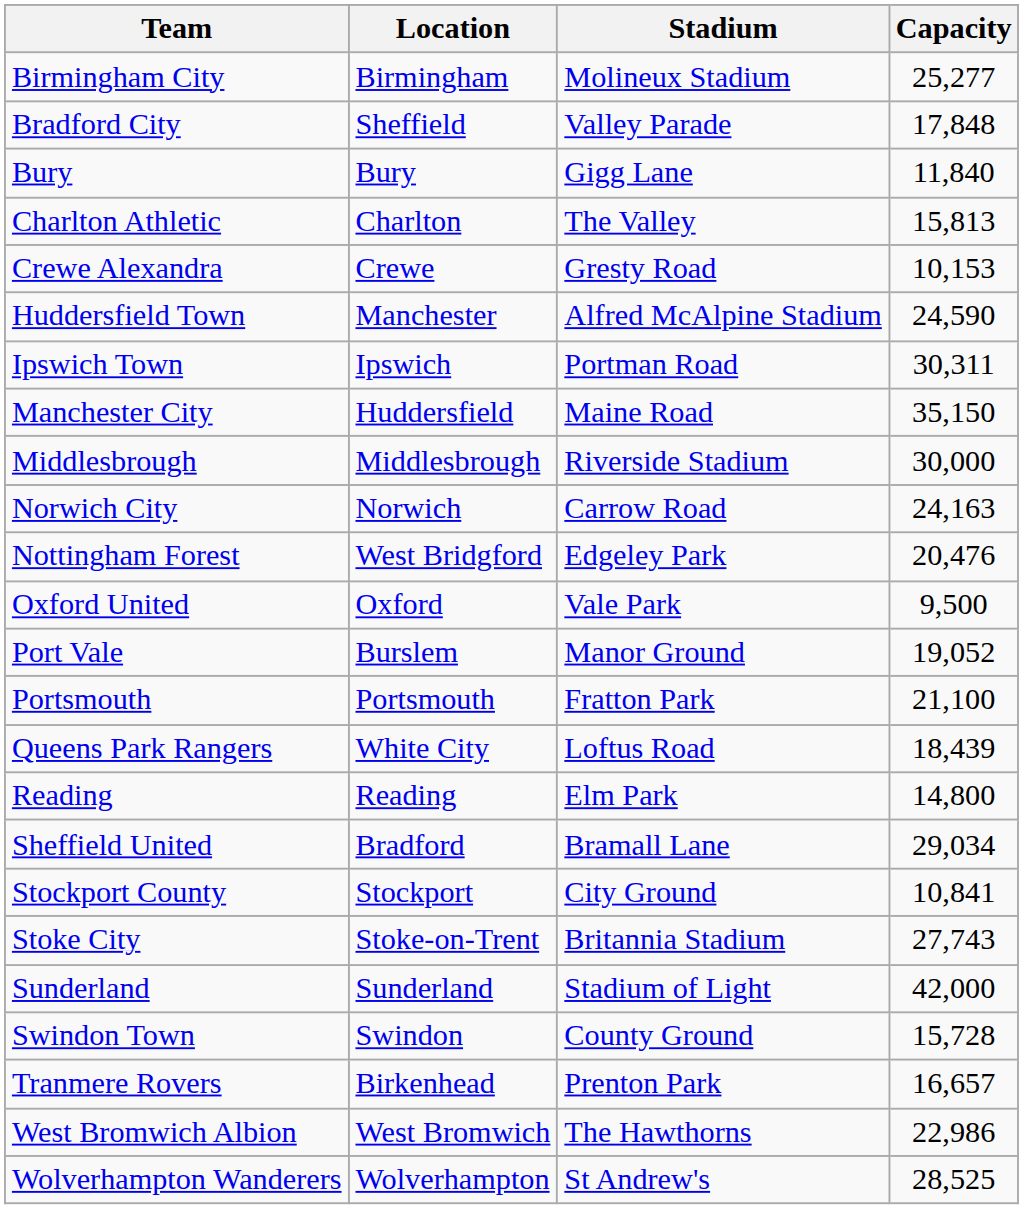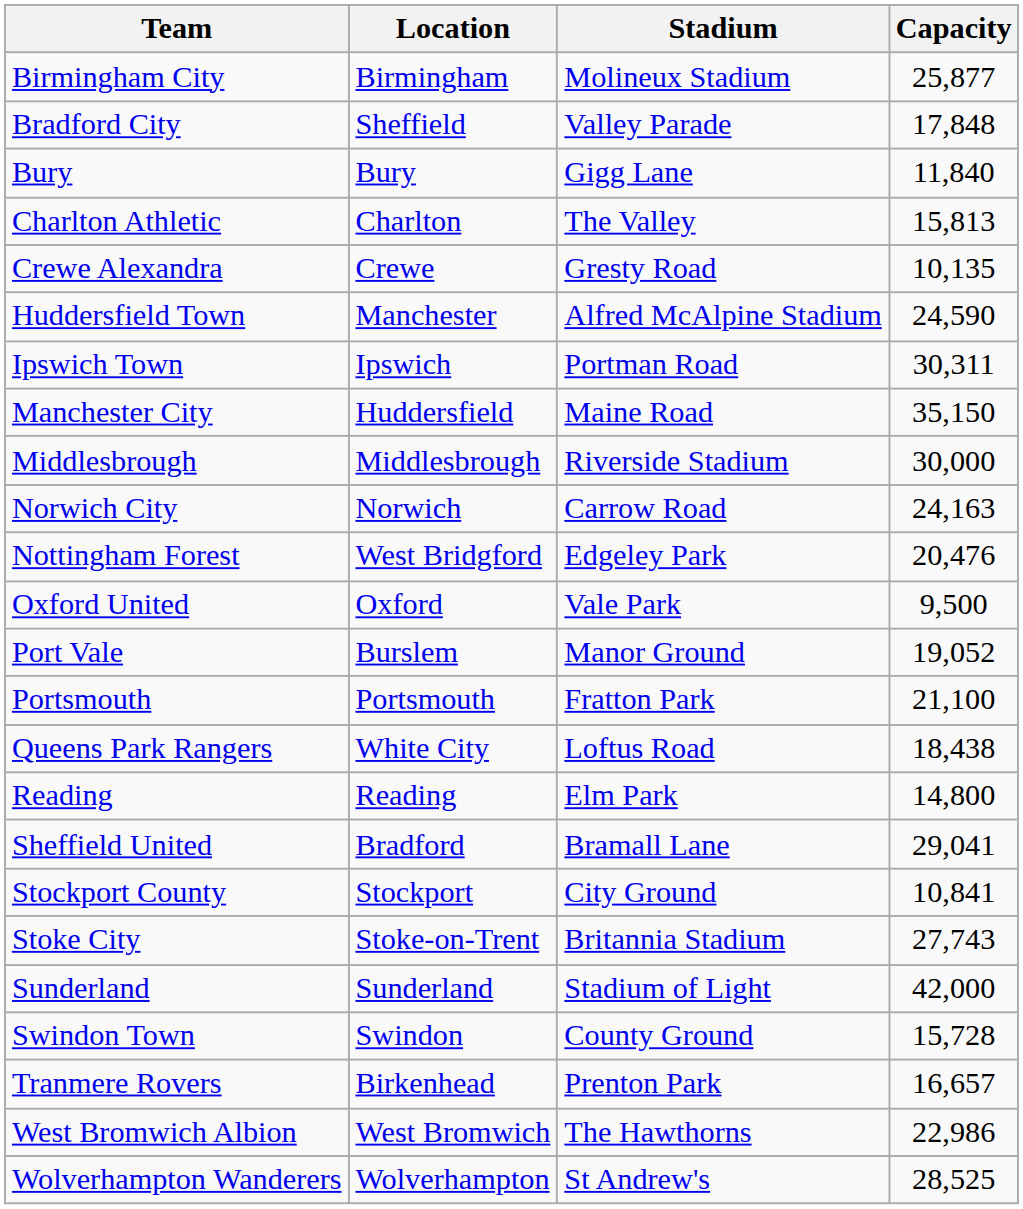Birmingham City | Capacity: 25,277 -> 25,877
Crewe Alexandra | Capacity: 10,153 -> 10,135
Queens Park Rangers | Capacity: 18,439 -> 18,438
Sheffield United | Capacity: 29,034 -> 29,041
